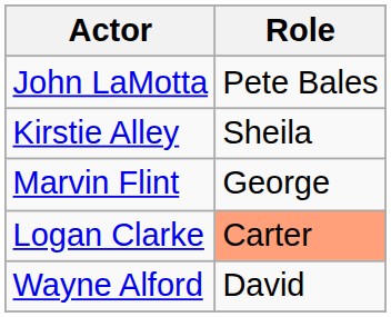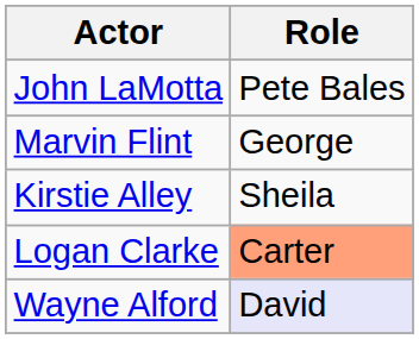rows swapped: Kirstie Alley <-> Marvin Flint
Wayne Alford | Role: no background -> lavender background
